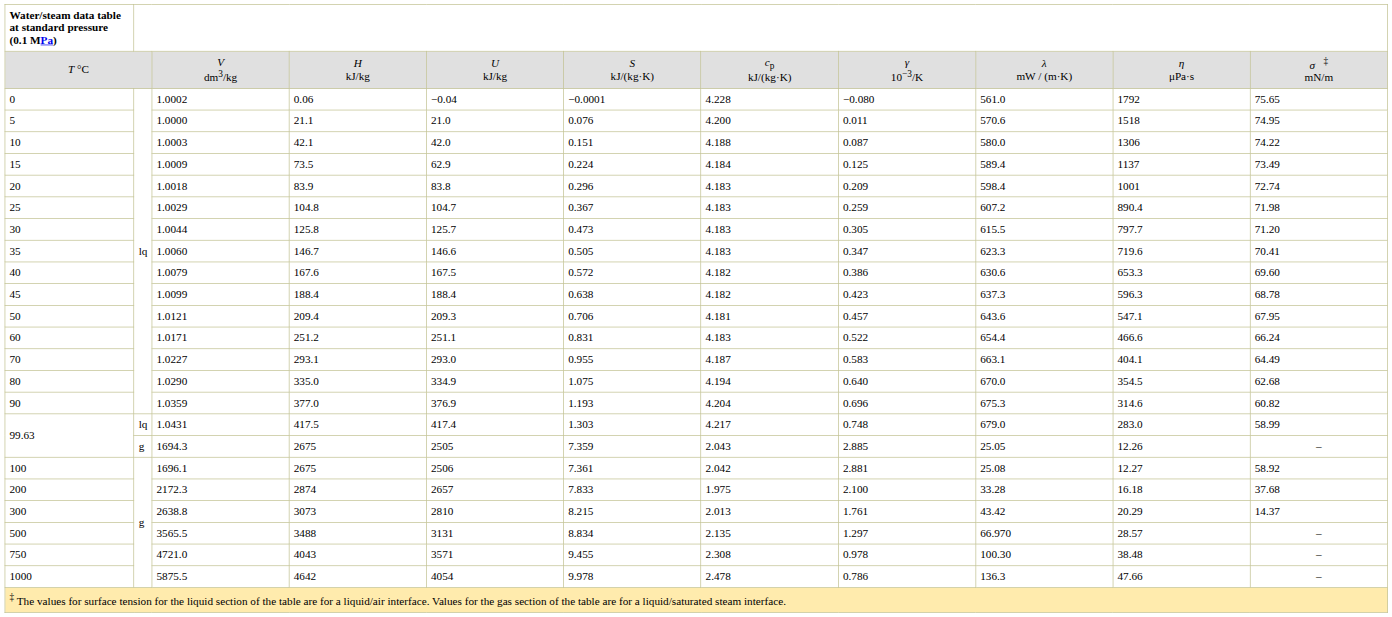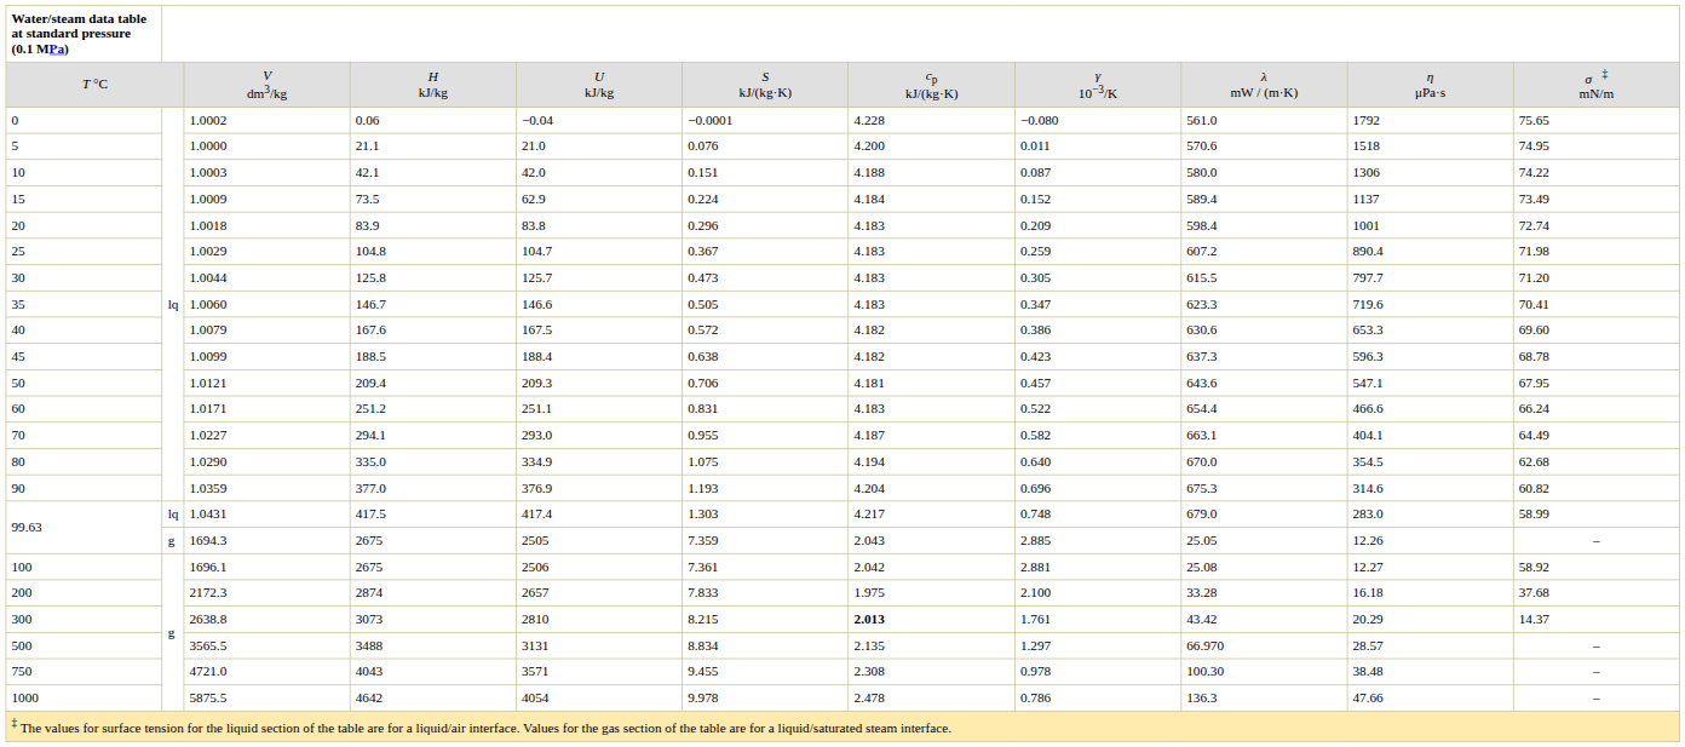1.0009 | column 8: 0.125 -> 0.152
1.0099 | column 4: 188.4 -> 188.5
1.0227 | column 4: 293.1 -> 294.1
1.0227 | column 8: 0.583 -> 0.582
2638.8 | column 7: normal -> bold
